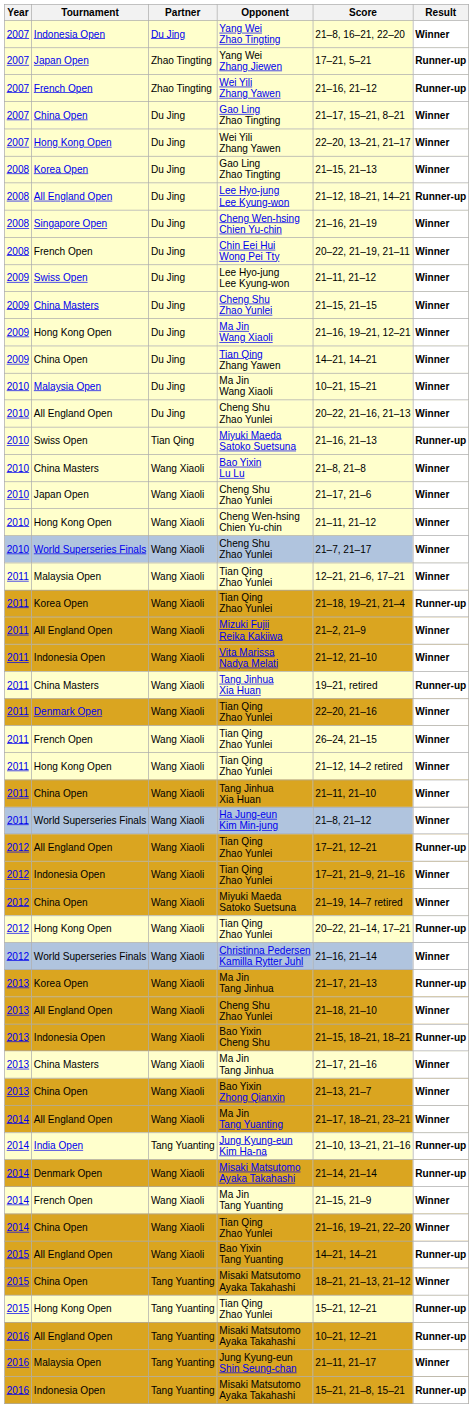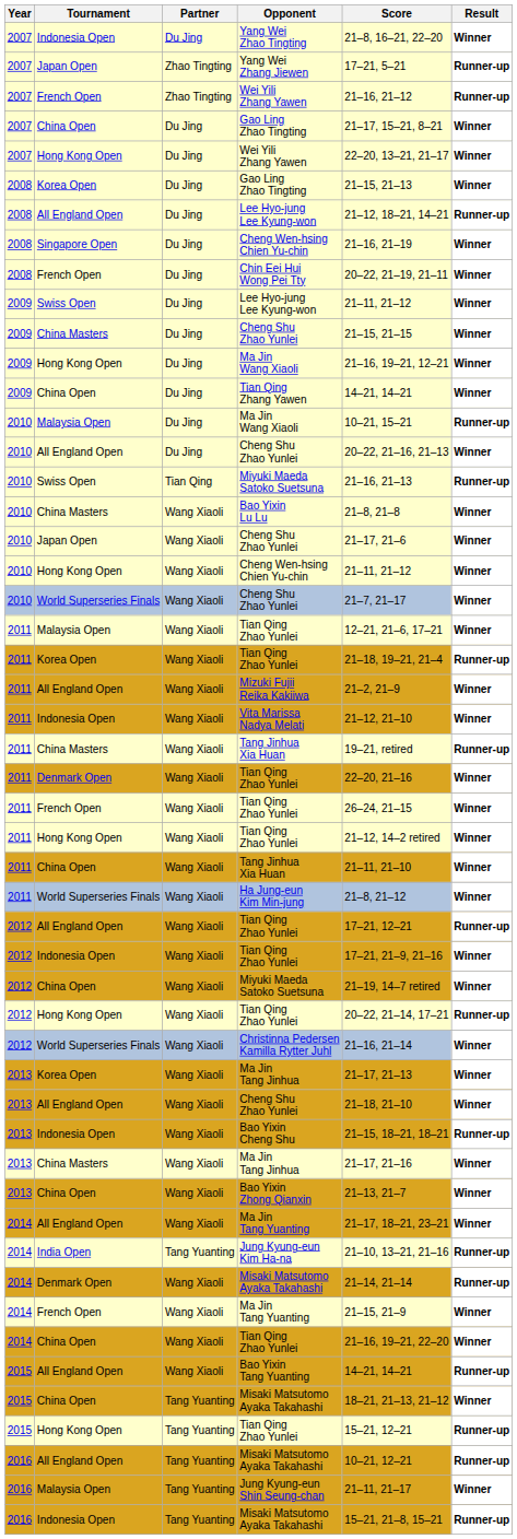Malaysia Open / Ma Jin Wang Xiaoli | Result: Winner -> Runner-up
Korea Open / Ma Jin Tang Jinhua | Result: Runner-up -> Winner
